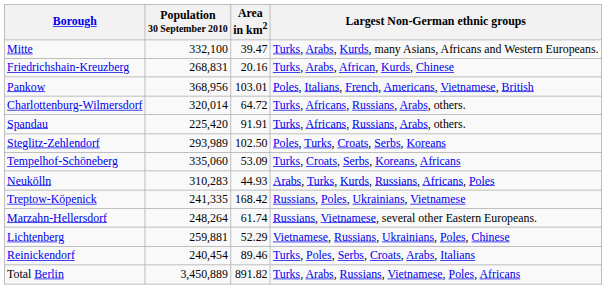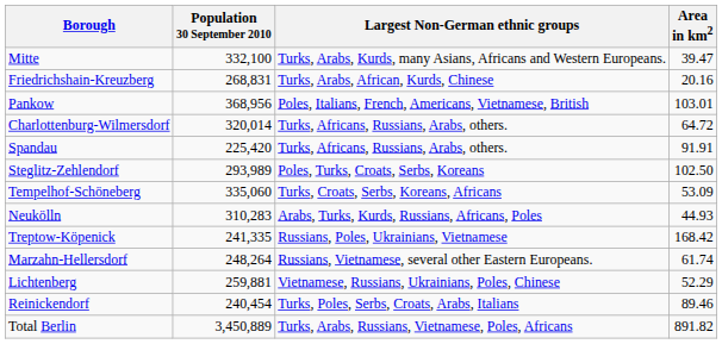columns swapped: Area in km2 <-> Largest Non-German ethnic groups
